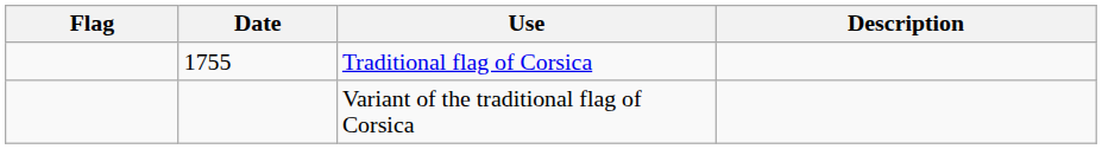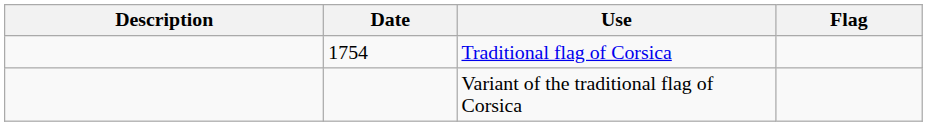columns swapped: Flag <-> Description
Traditional flag of Corsica | Date: 1755 -> 1754
